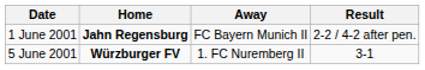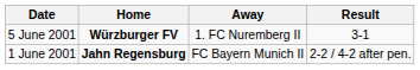rows swapped: 1 June 2001 <-> 5 June 2001
